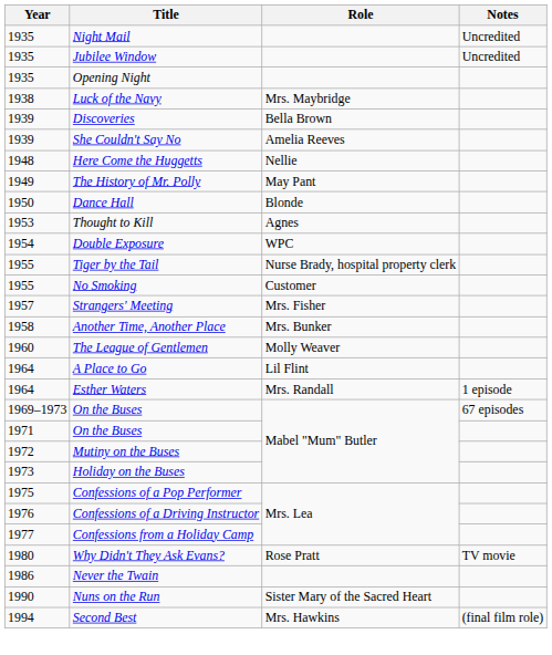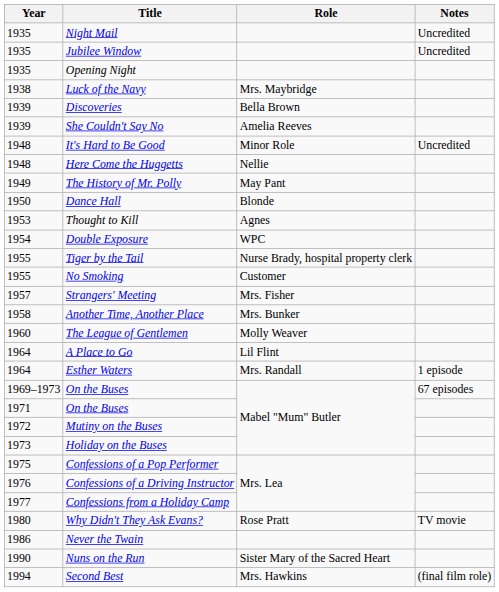+ row: 1948 | It's Hard to Be Good | Minor Role | Uncredited
